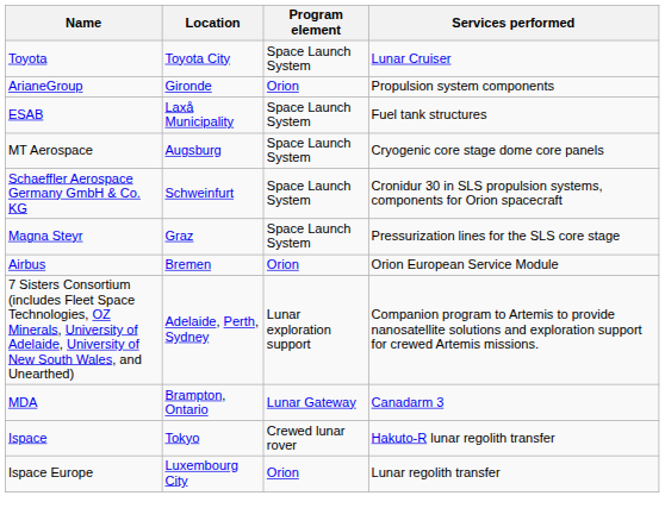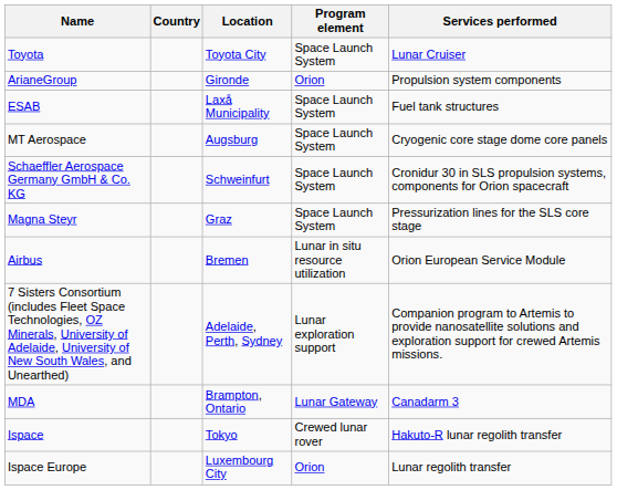+ column: Country
Airbus | Program element: Orion -> Lunar in situ resource utilization
